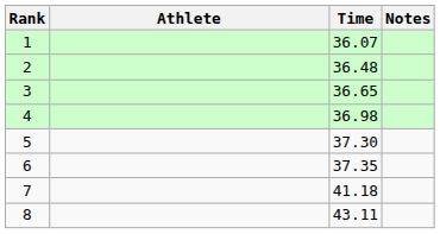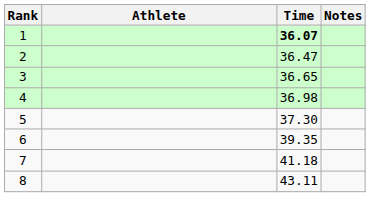1 | Time: normal -> bold
2 | Time: 36.48 -> 36.47
6 | Time: 37.35 -> 39.35
